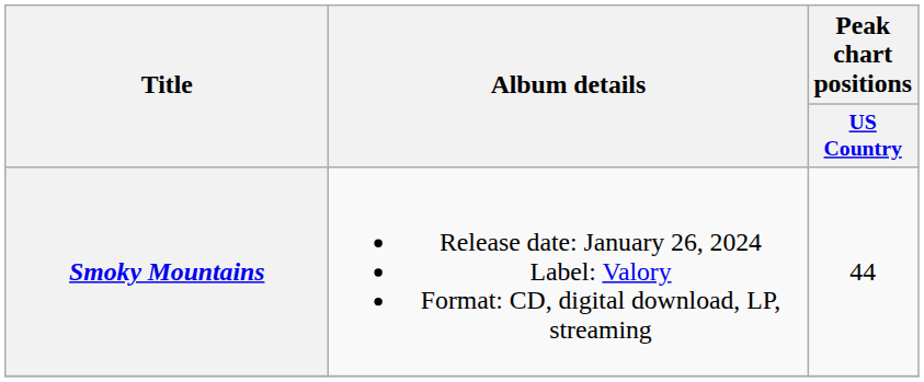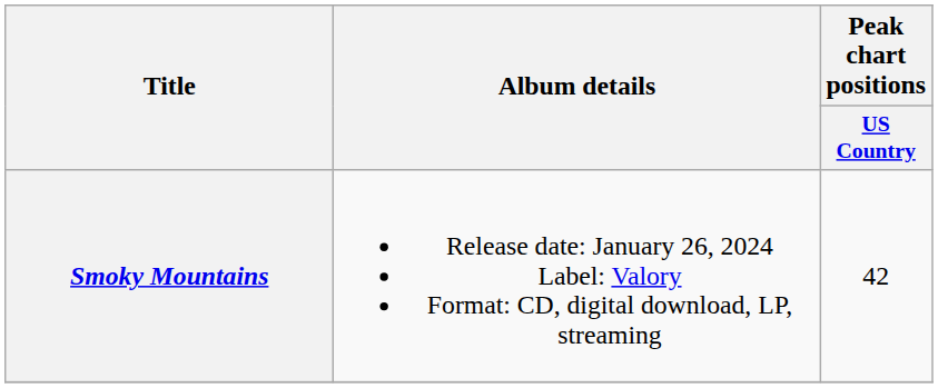Smoky Mountains | Peak chart positions / US Country: 44 -> 42
